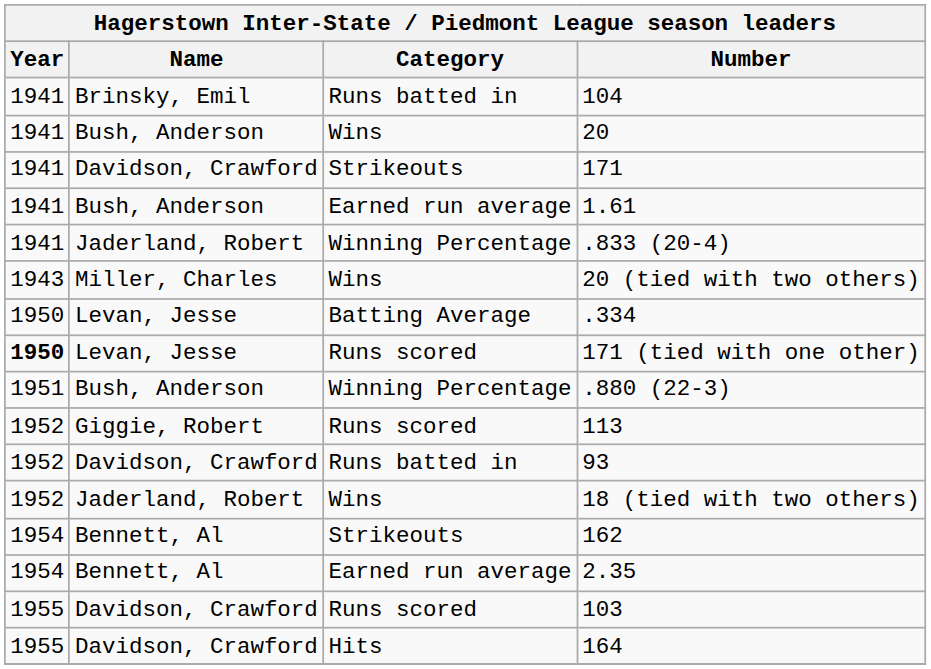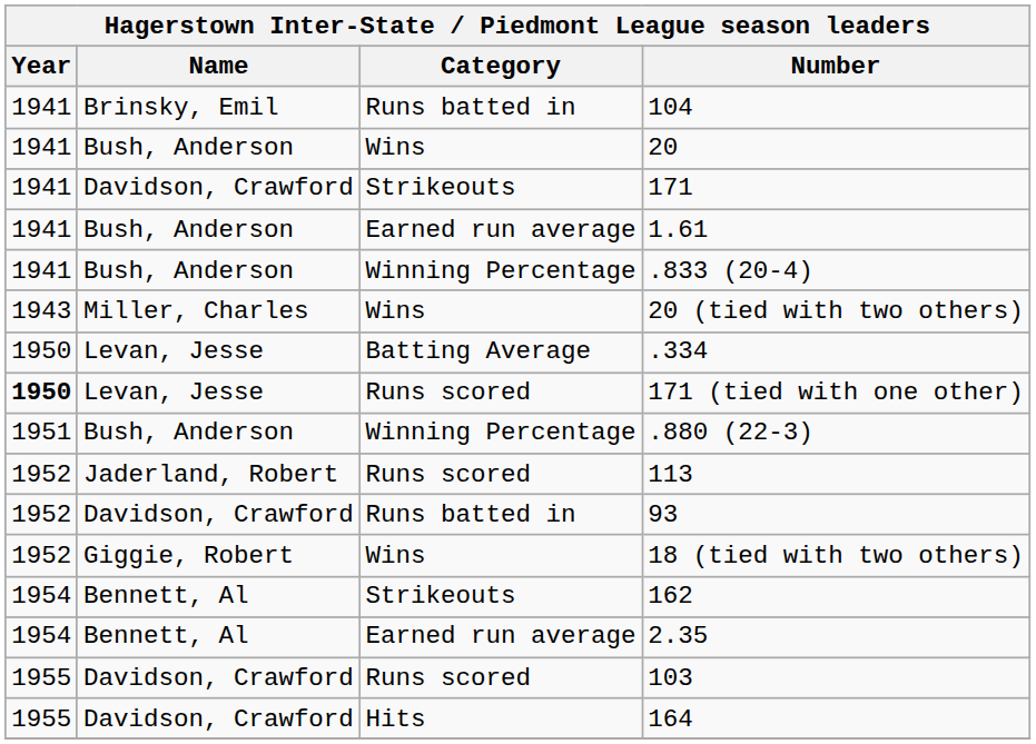.833 (20-4) | Name: Jaderland, Robert -> Bush, Anderson
113 | Name: Giggie, Robert -> Jaderland, Robert
18 (tied with two others) | Name: Jaderland, Robert -> Giggie, Robert
